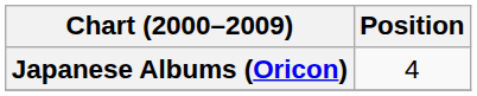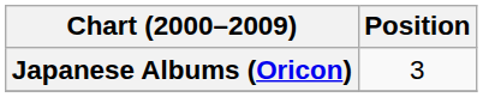Japanese Albums (Oricon) | Position: 4 -> 3
